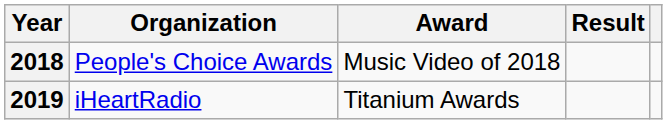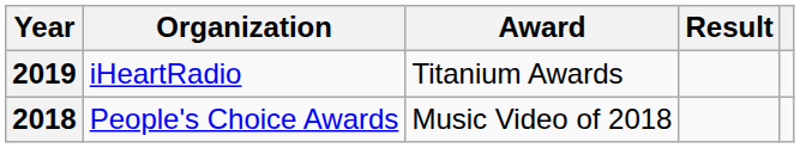rows swapped: 2018 <-> 2019
